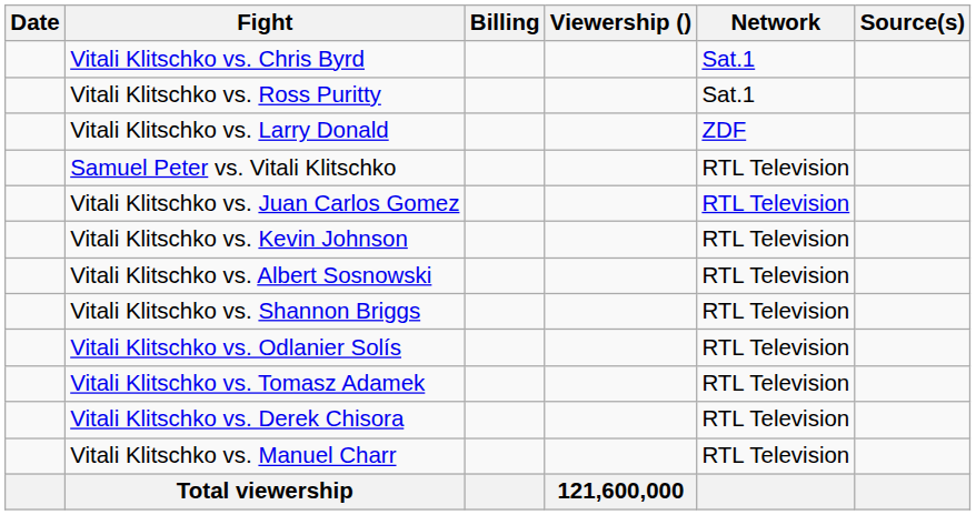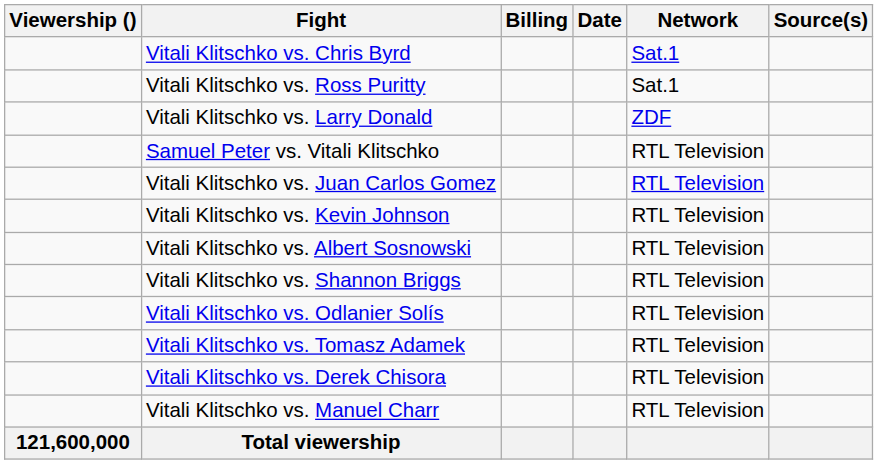columns swapped: Date <-> Viewership ()
